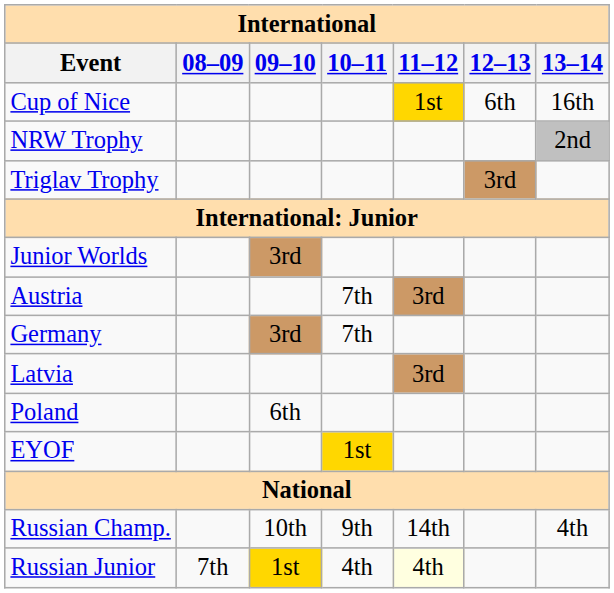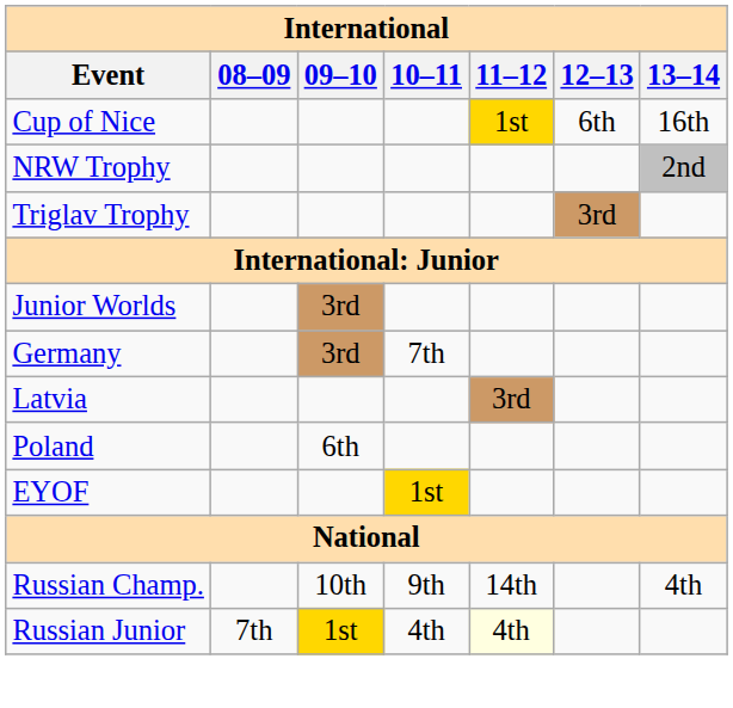- row: Austria | 7th | 3rd
